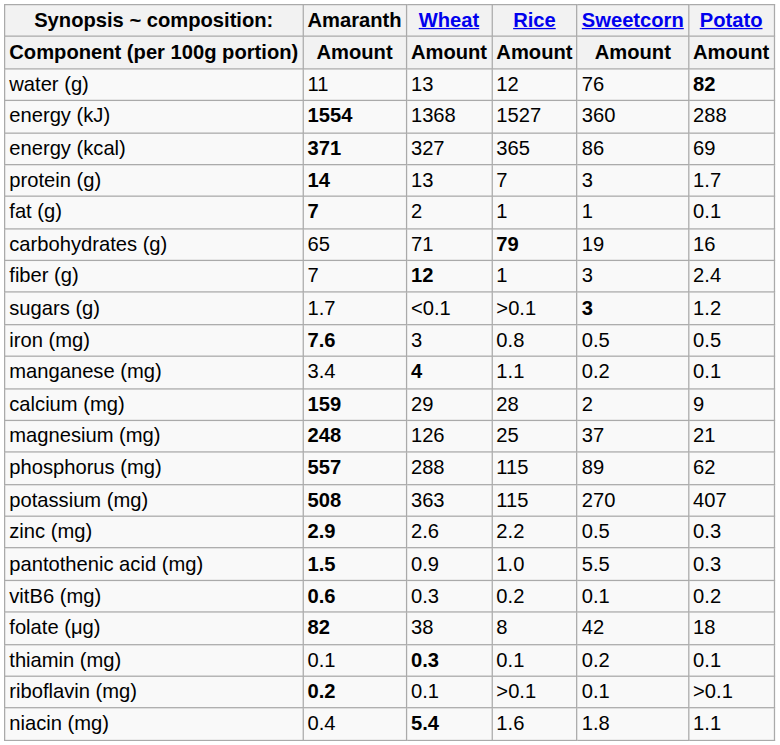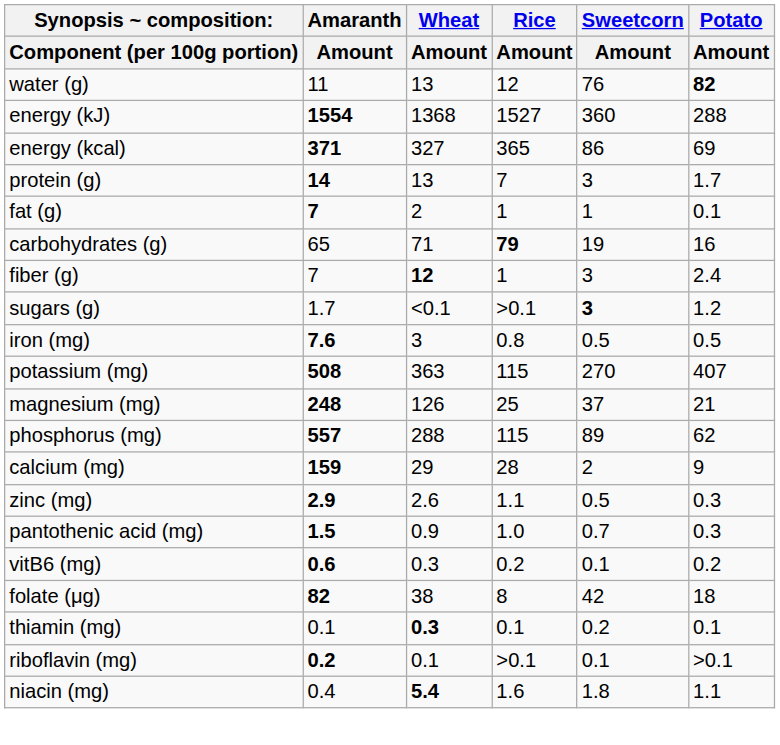- row: manganese (mg) | 3.4 | 4 | 1.1 | 0.2 | 0.1
rows swapped: calcium (mg) <-> potassium (mg)
zinc (mg) | Rice / Amount: 2.2 -> 1.1
pantothenic acid (mg) | Sweetcorn / Amount: 5.5 -> 0.7
